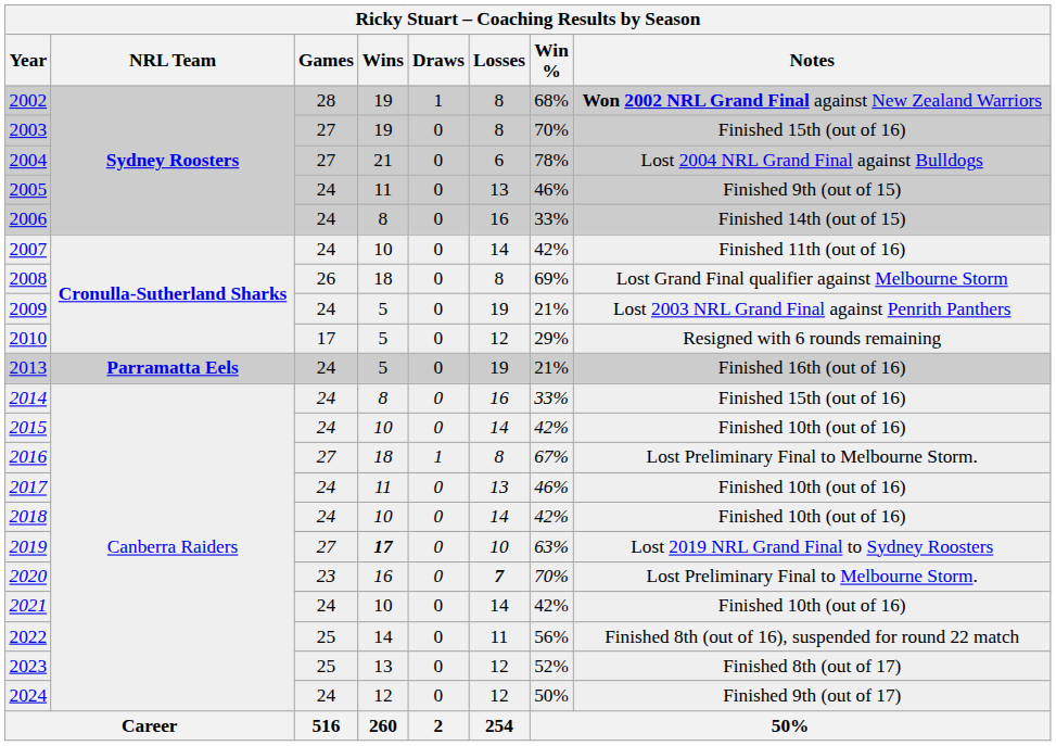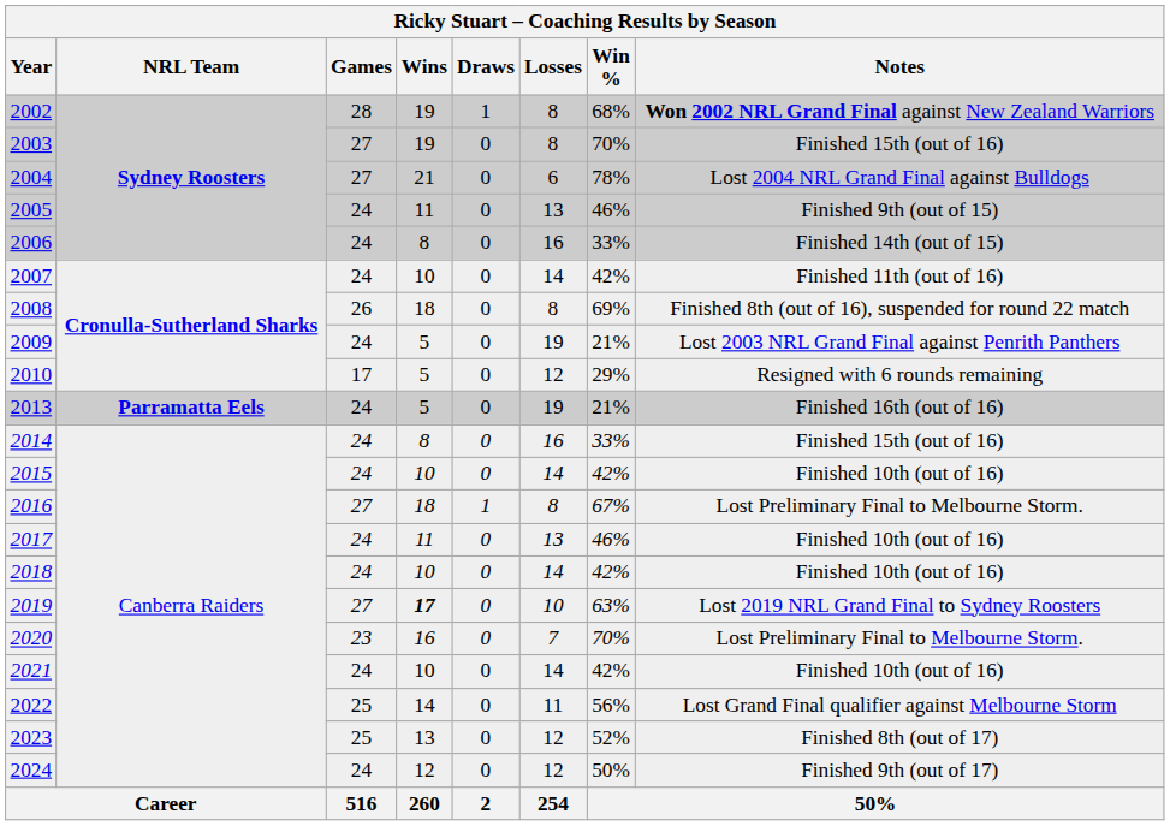2008 | Notes: Lost Grand Final qualifier against Melbourne Storm -> Finished 8th (out of 16), suspended for round 22 match
2020 | Losses: bold -> normal
2022 | Notes: Finished 8th (out of 16), suspended for round 22 match -> Lost Grand Final qualifier against Melbourne Storm
